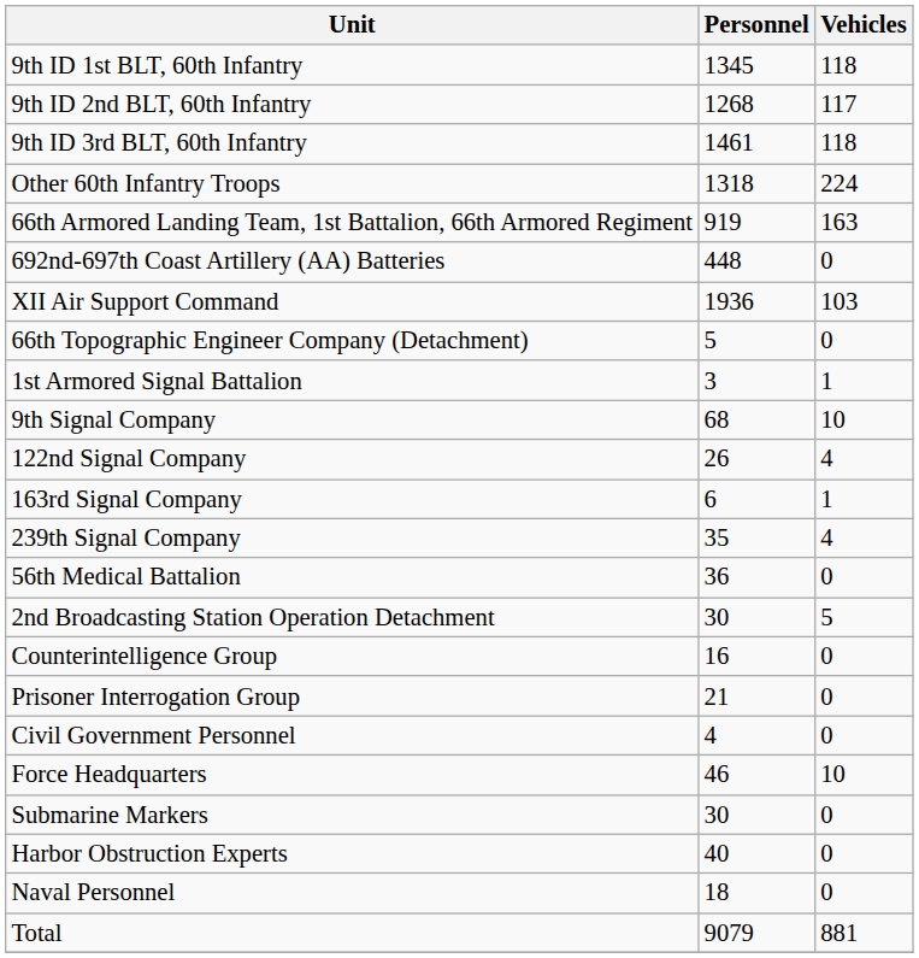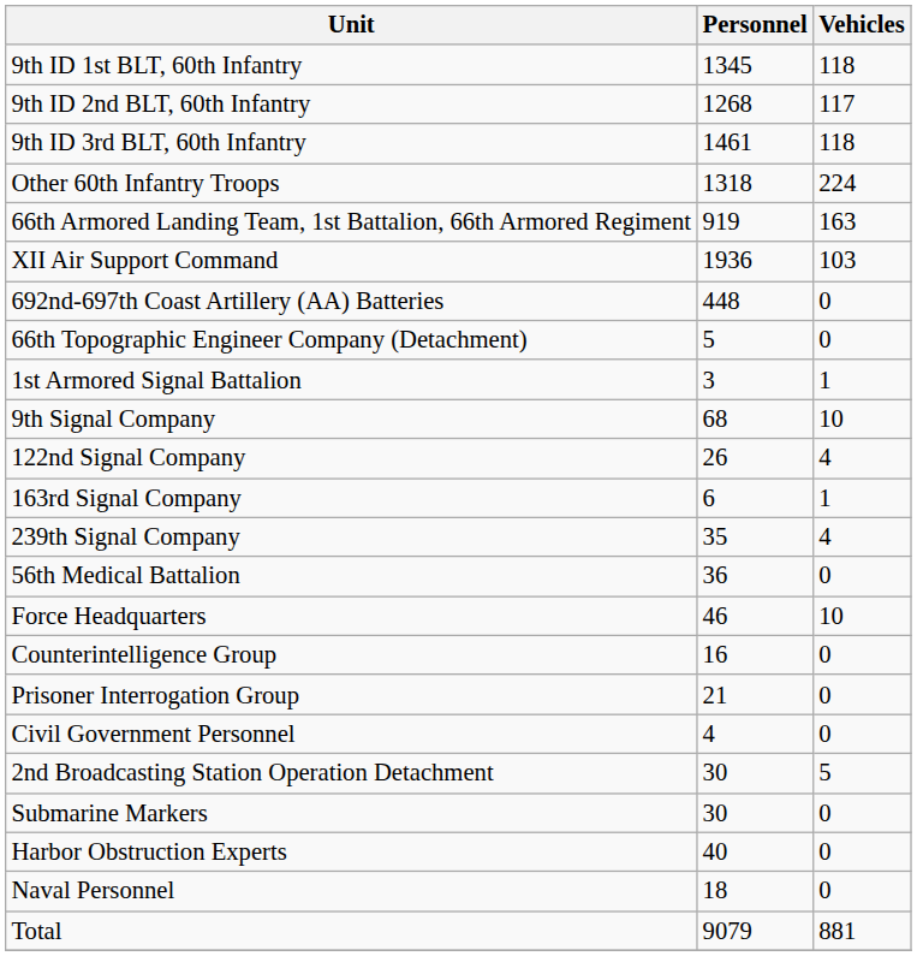rows swapped: XII Air Support Command <-> 692nd-697th Coast Artillery (AA) Batteries
rows swapped: 2nd Broadcasting Station Operation Detachment <-> Force Headquarters
